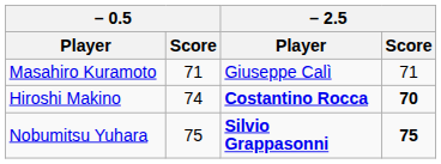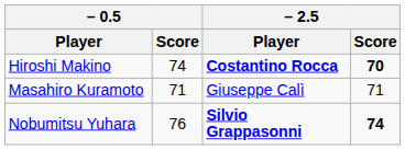rows swapped: Hiroshi Makino <-> Masahiro Kuramoto
Nobumitsu Yuhara | – 0.5 / Score: 75 -> 76
Nobumitsu Yuhara | – 2.5 / Score: 75 -> 74
